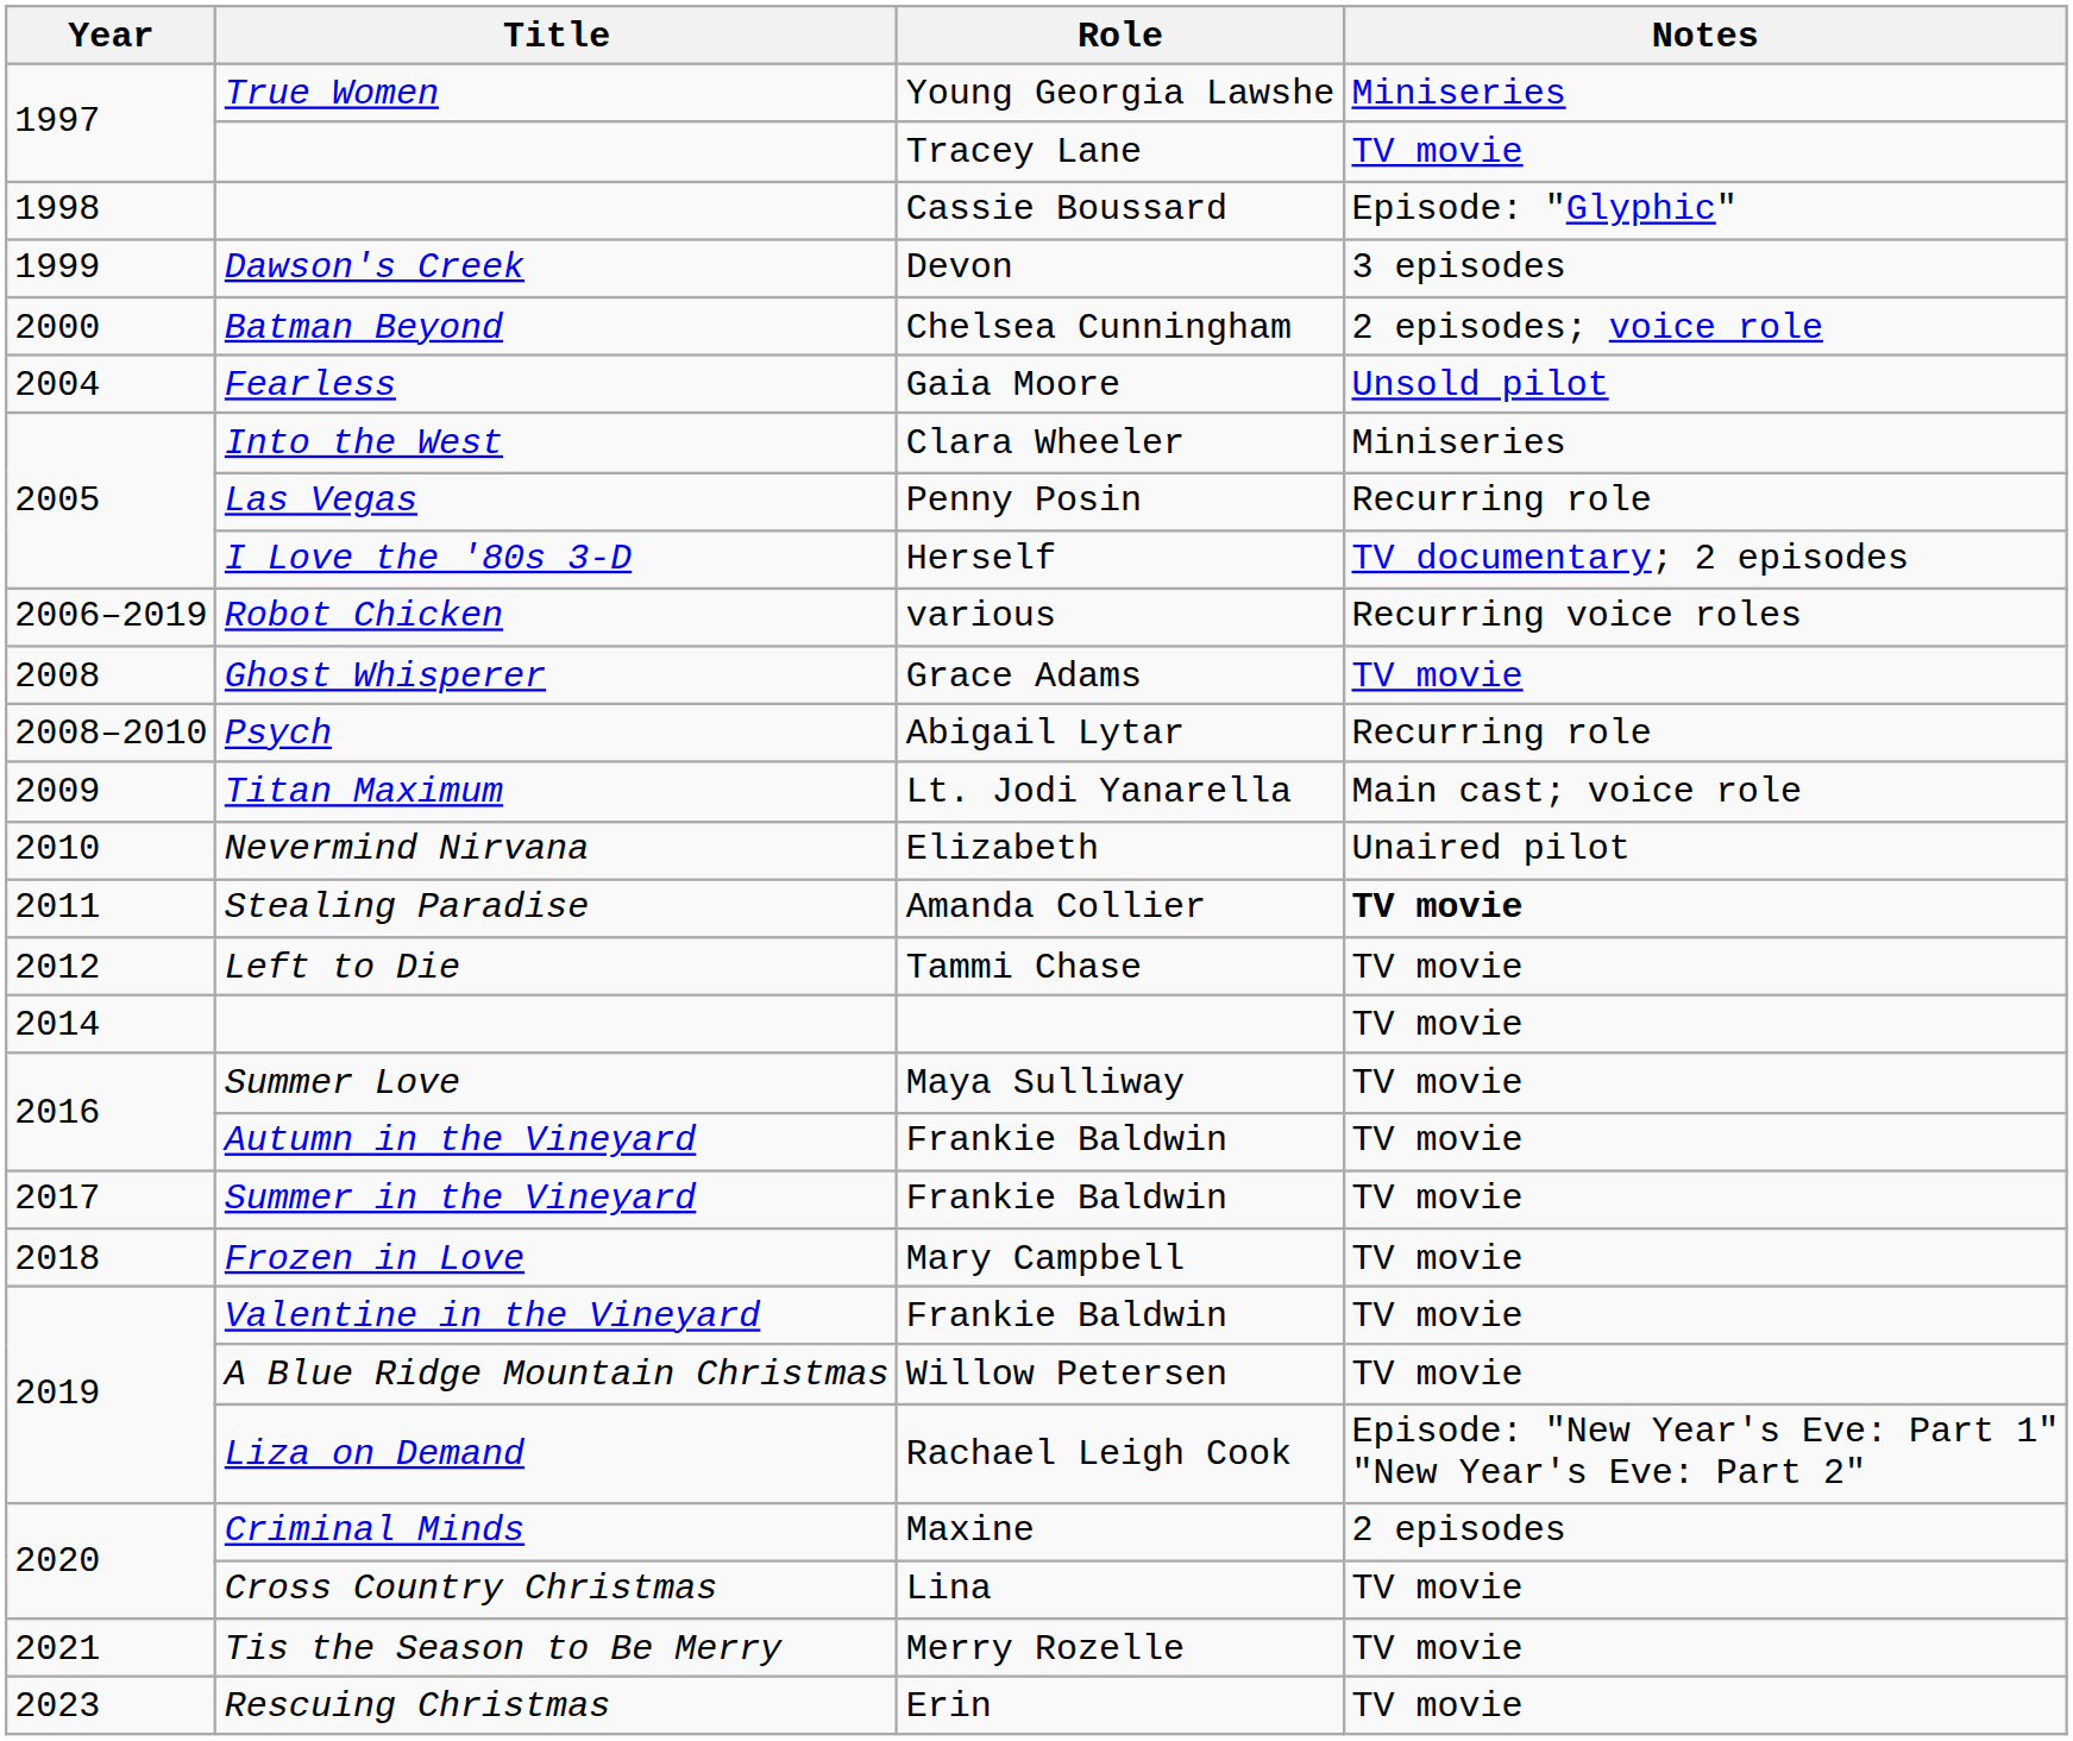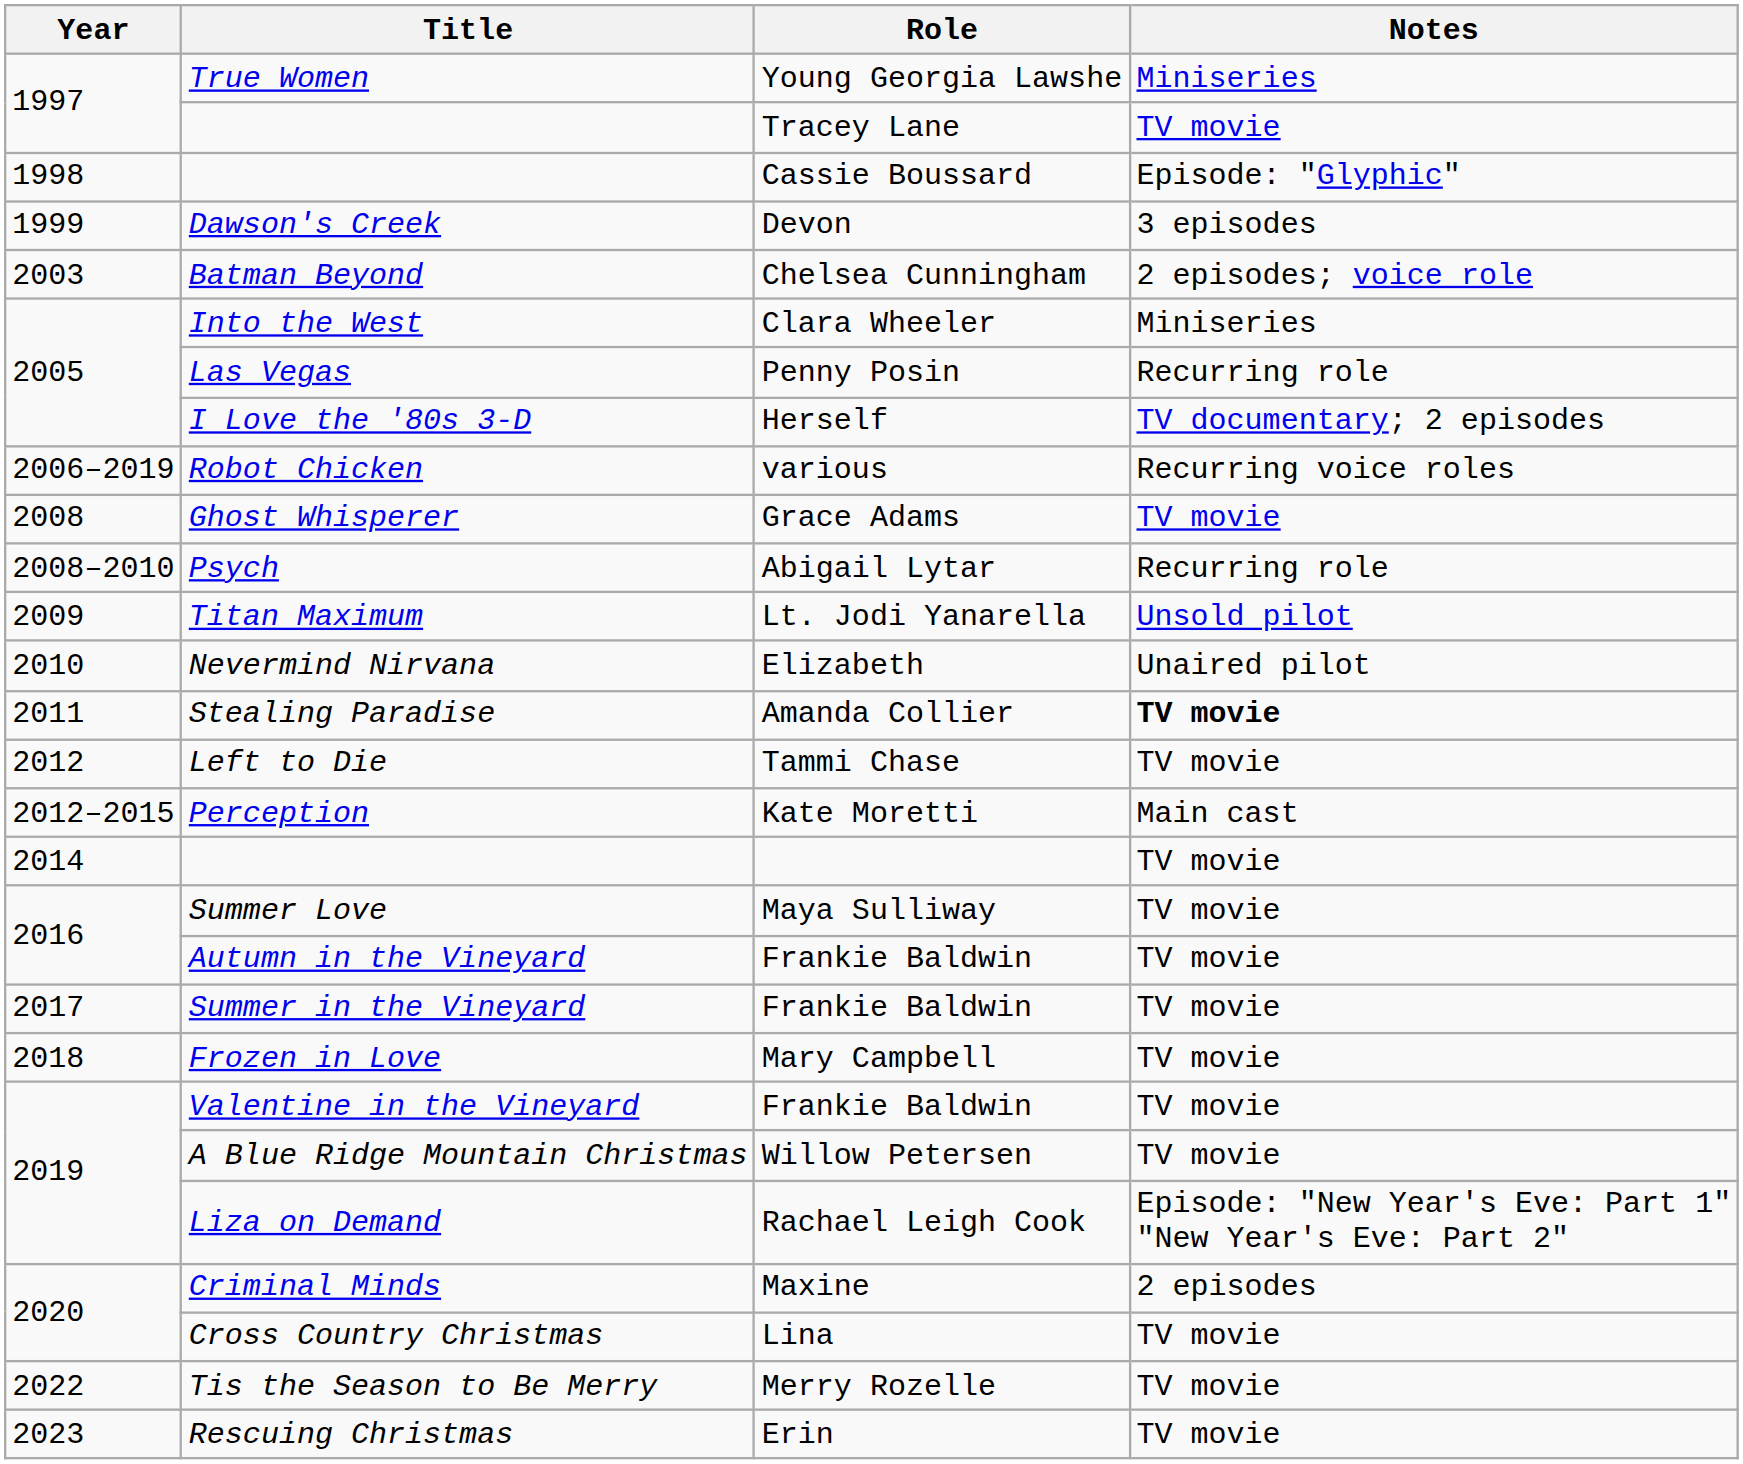Batman Beyond | Year: 2000 -> 2003
- row: 2004 | Fearless | Gaia Moore | Unsold pilot
Titan Maximum | Notes: Main cast; voice role -> Unsold pilot
+ row: 2012–2015 | Perception | Kate Moretti | Main cast
Tis the Season to Be Merry | Year: 2021 -> 2022
